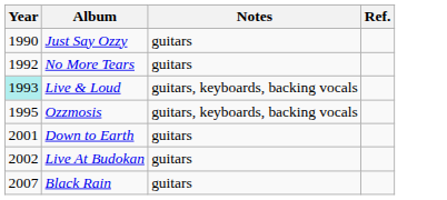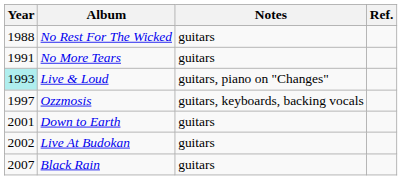+ row: 1988 | No Rest For The Wicked | guitars
- row: 1990 | Just Say Ozzy | guitars
No More Tears | Year: 1992 -> 1991
Live & Loud | Notes: guitars, keyboards, backing vocals -> guitars, piano on "Changes"
Ozzmosis | Year: 1995 -> 1997
